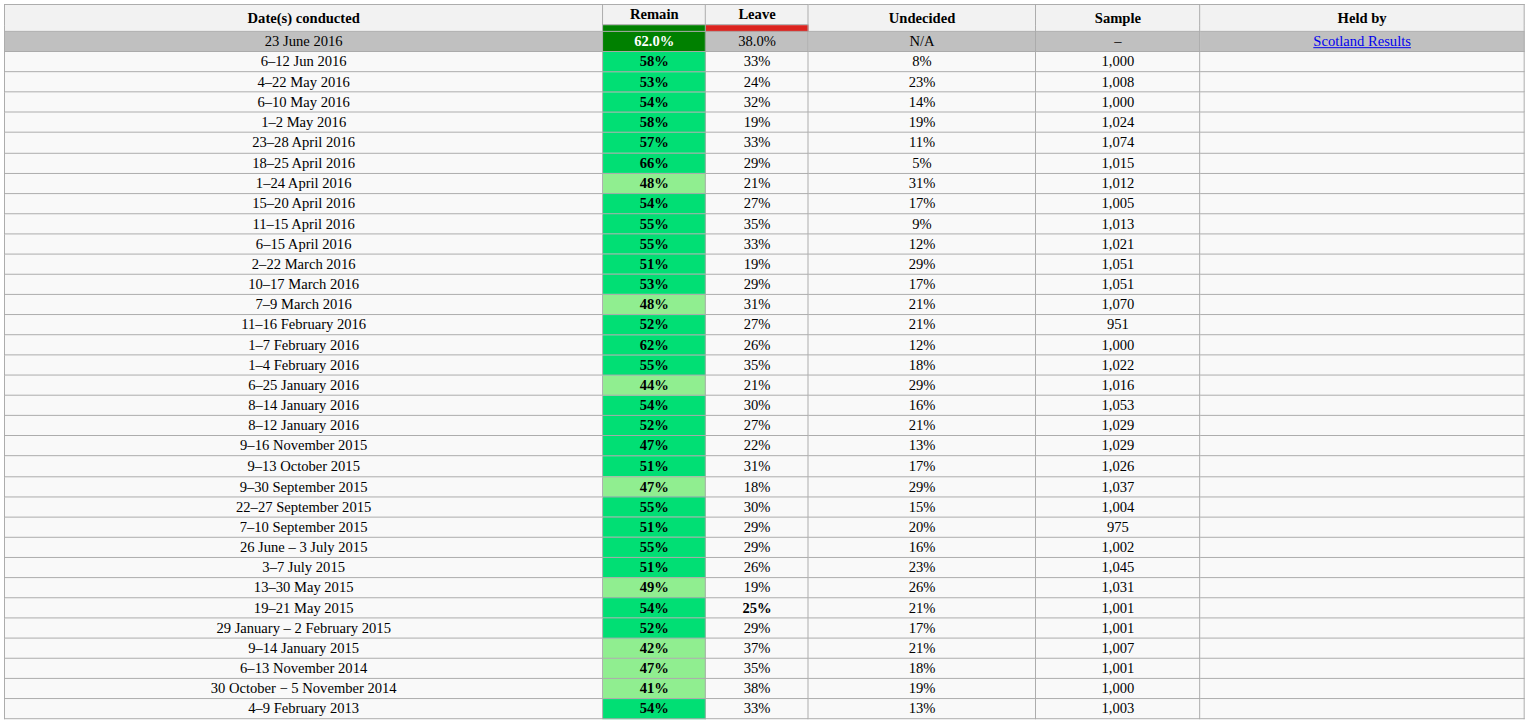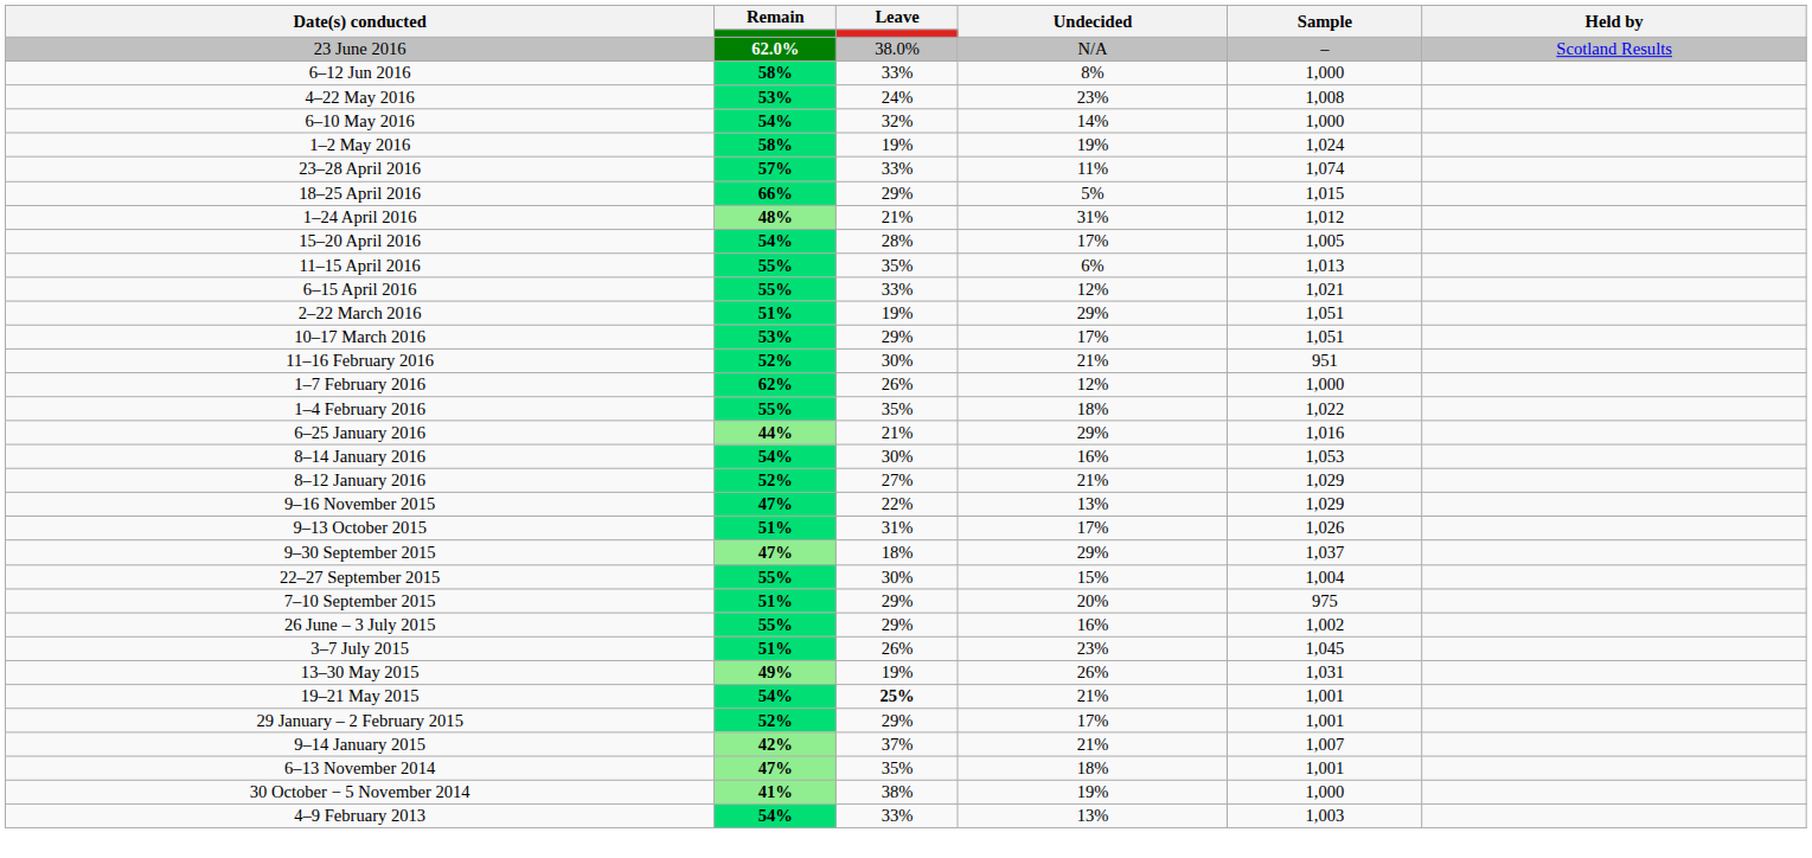15–20 April 2016 | Leave: 27% -> 28%
11–15 April 2016 | Undecided: 9% -> 6%
- row: 7–9 March 2016 | 48% | 31% | 21% | 1,070
11–16 February 2016 | Leave: 27% -> 30%
